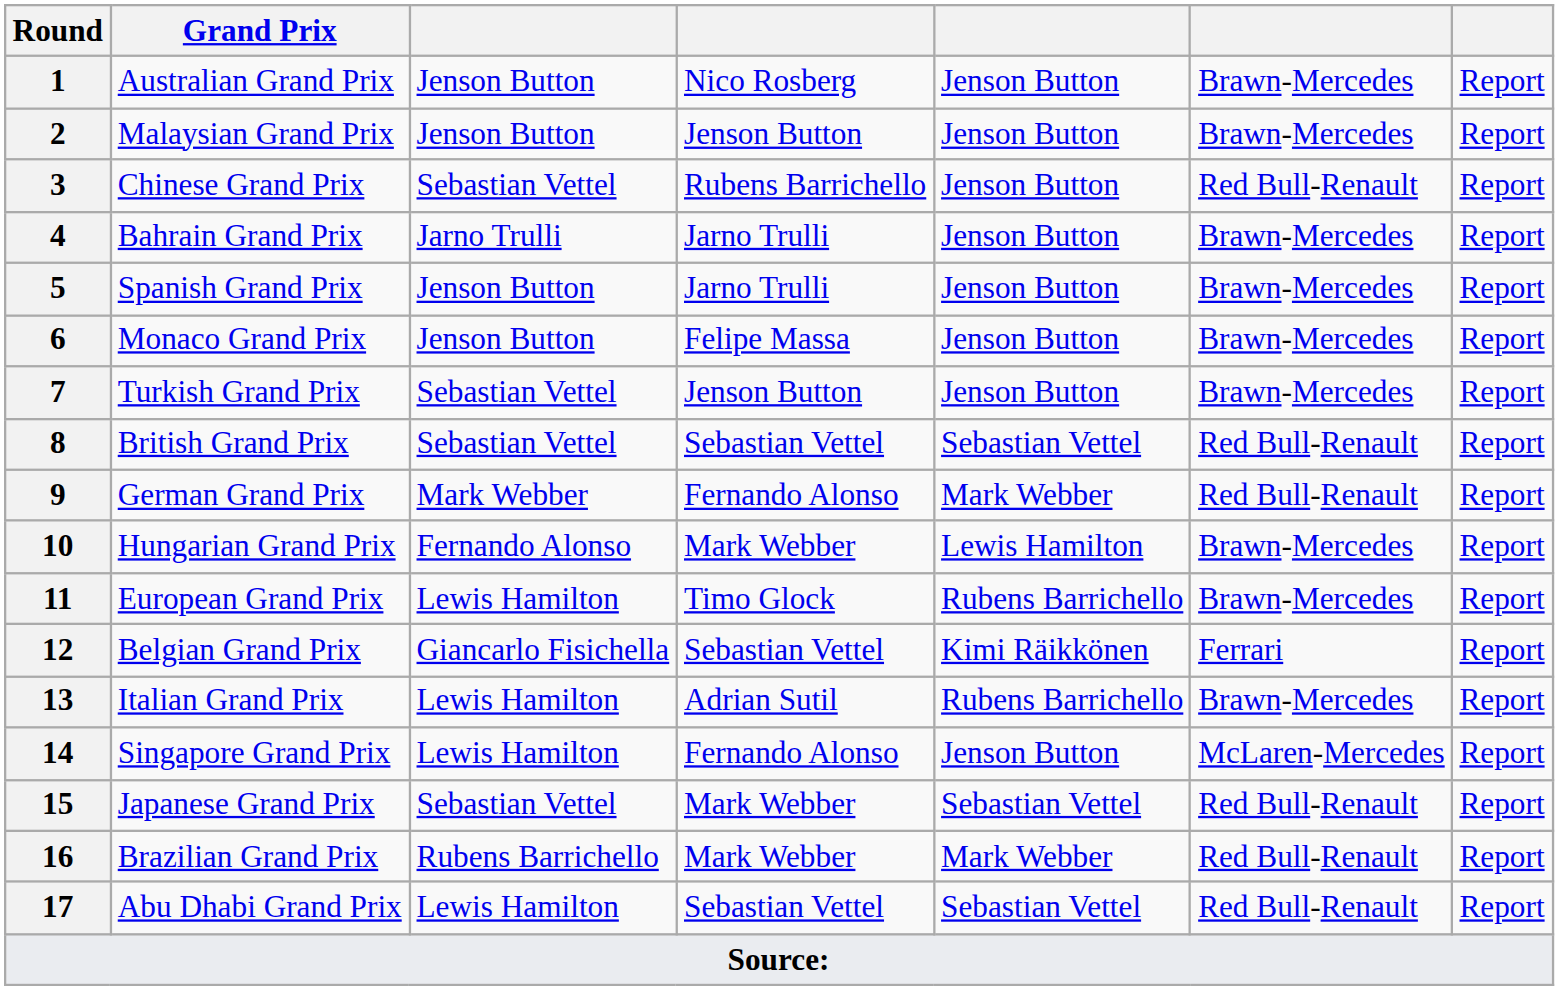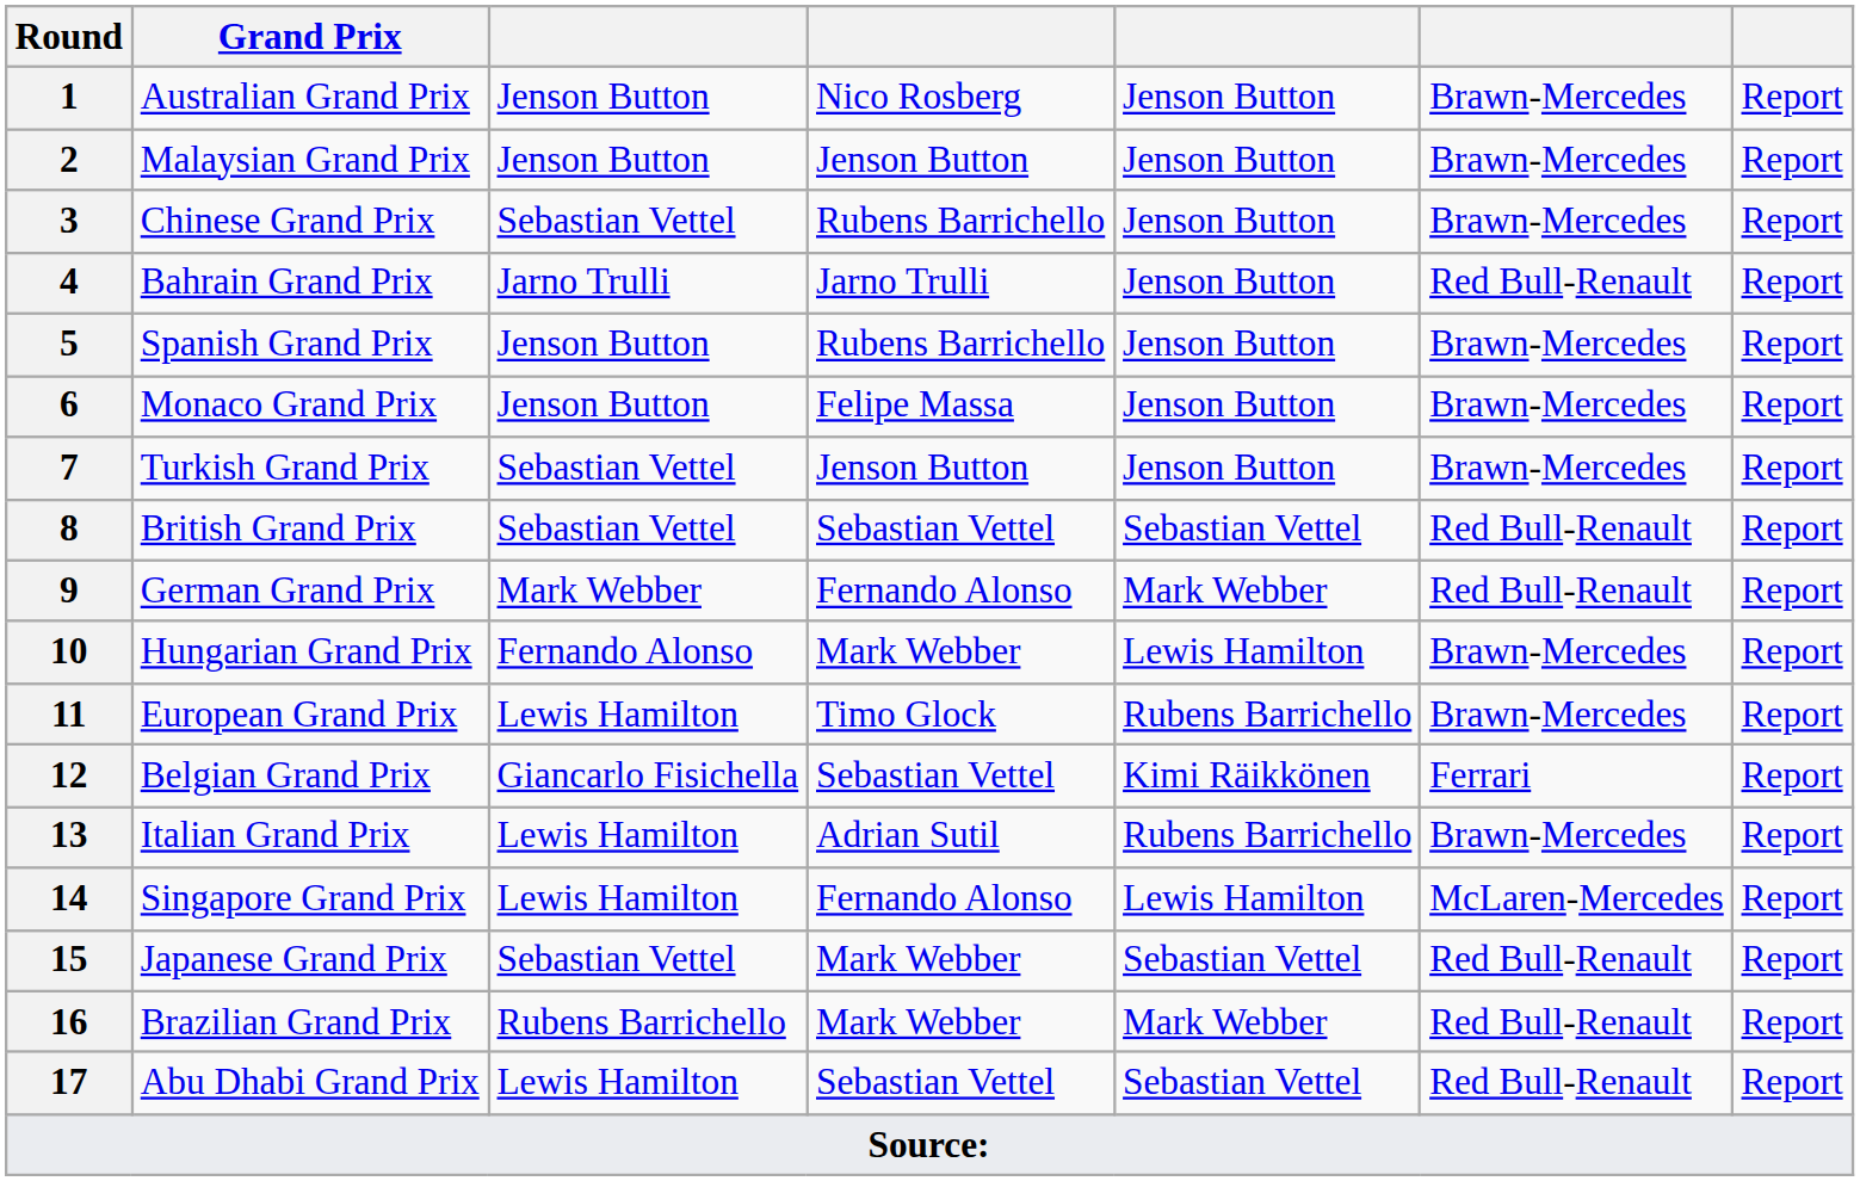3 | column 6: Red Bull-Renault -> Brawn-Mercedes
4 | column 6: Brawn-Mercedes -> Red Bull-Renault
5 | column 4: Jarno Trulli -> Rubens Barrichello
14 | column 5: Jenson Button -> Lewis Hamilton
